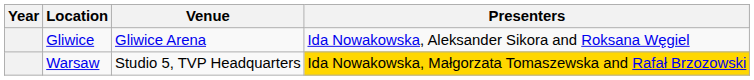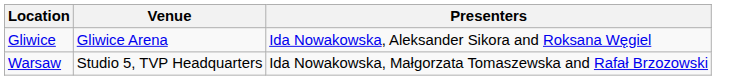- column: Year
Warsaw | Presenters: gold background -> no background
